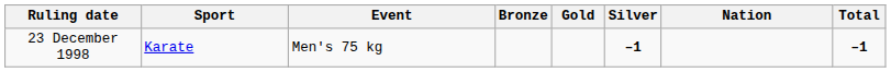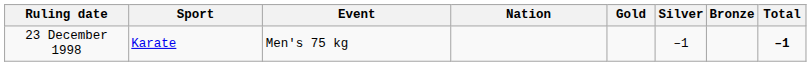columns swapped: Nation <-> Bronze
23 December 1998 | Silver: bold -> normal
